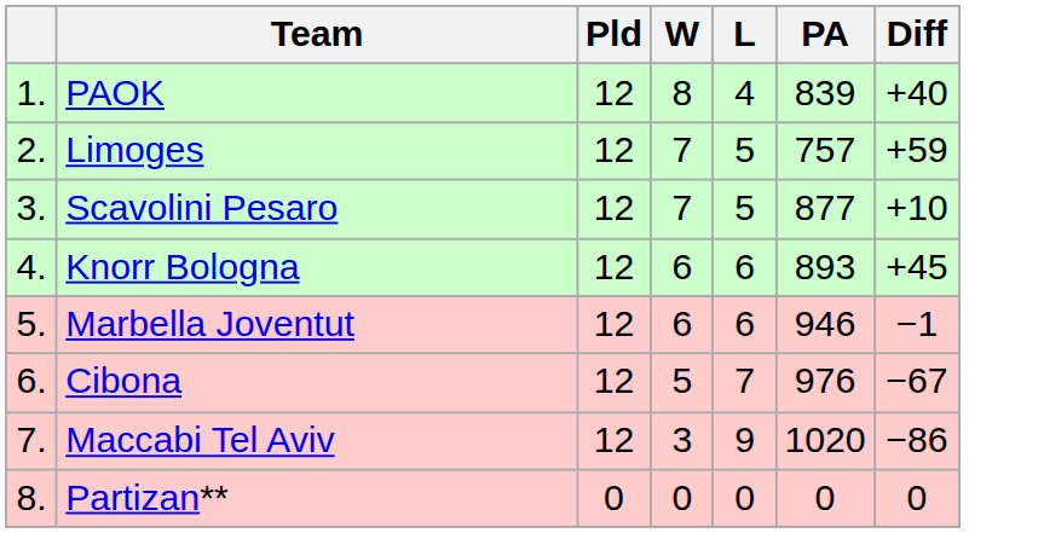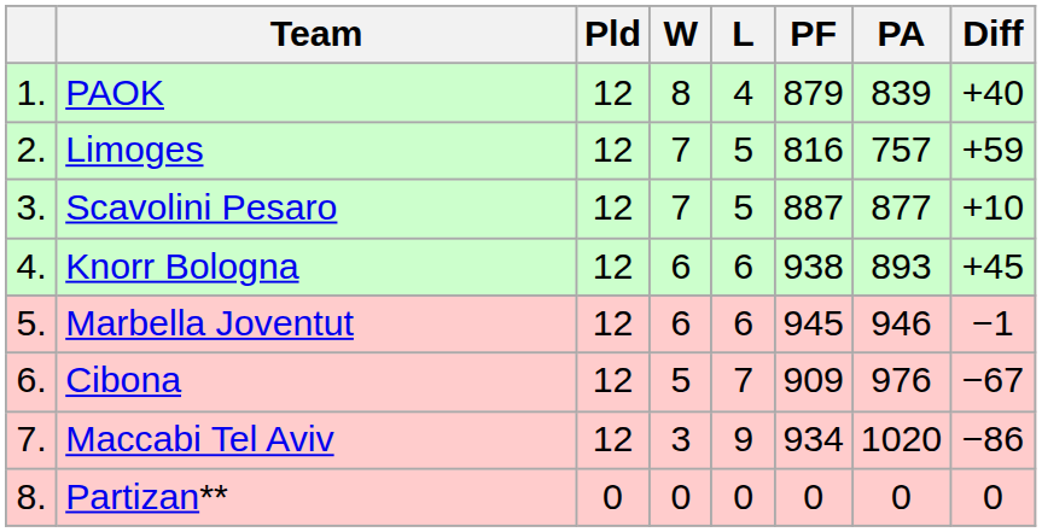+ column: PF | 879 | 816 | 887 | 938 | 945 | 909 | 934 | 0
